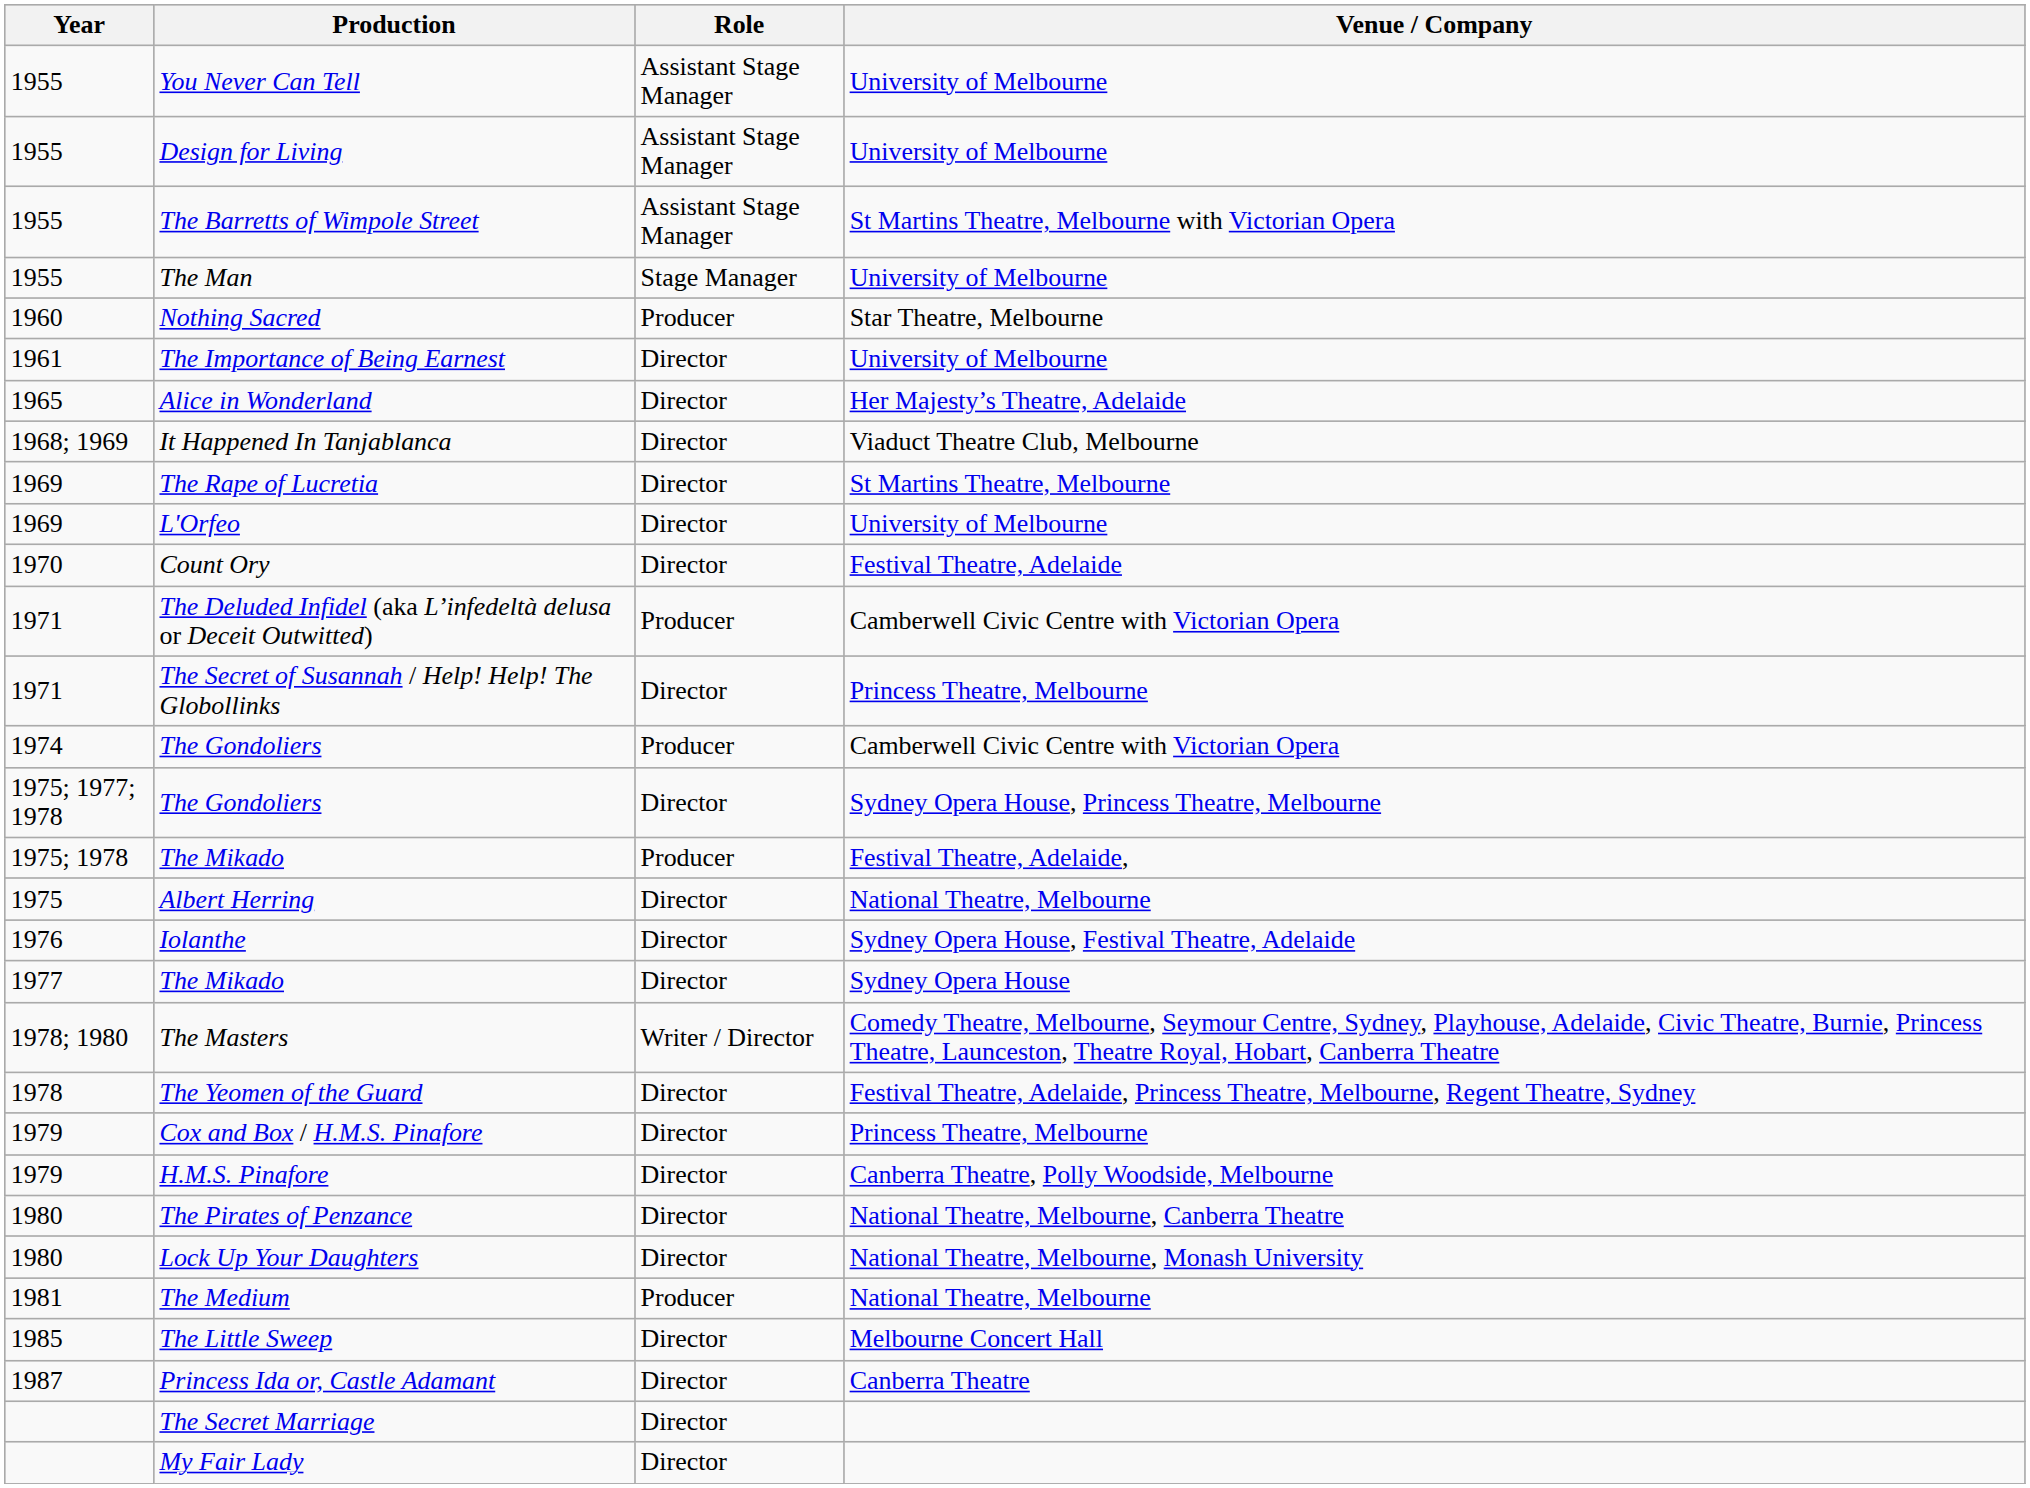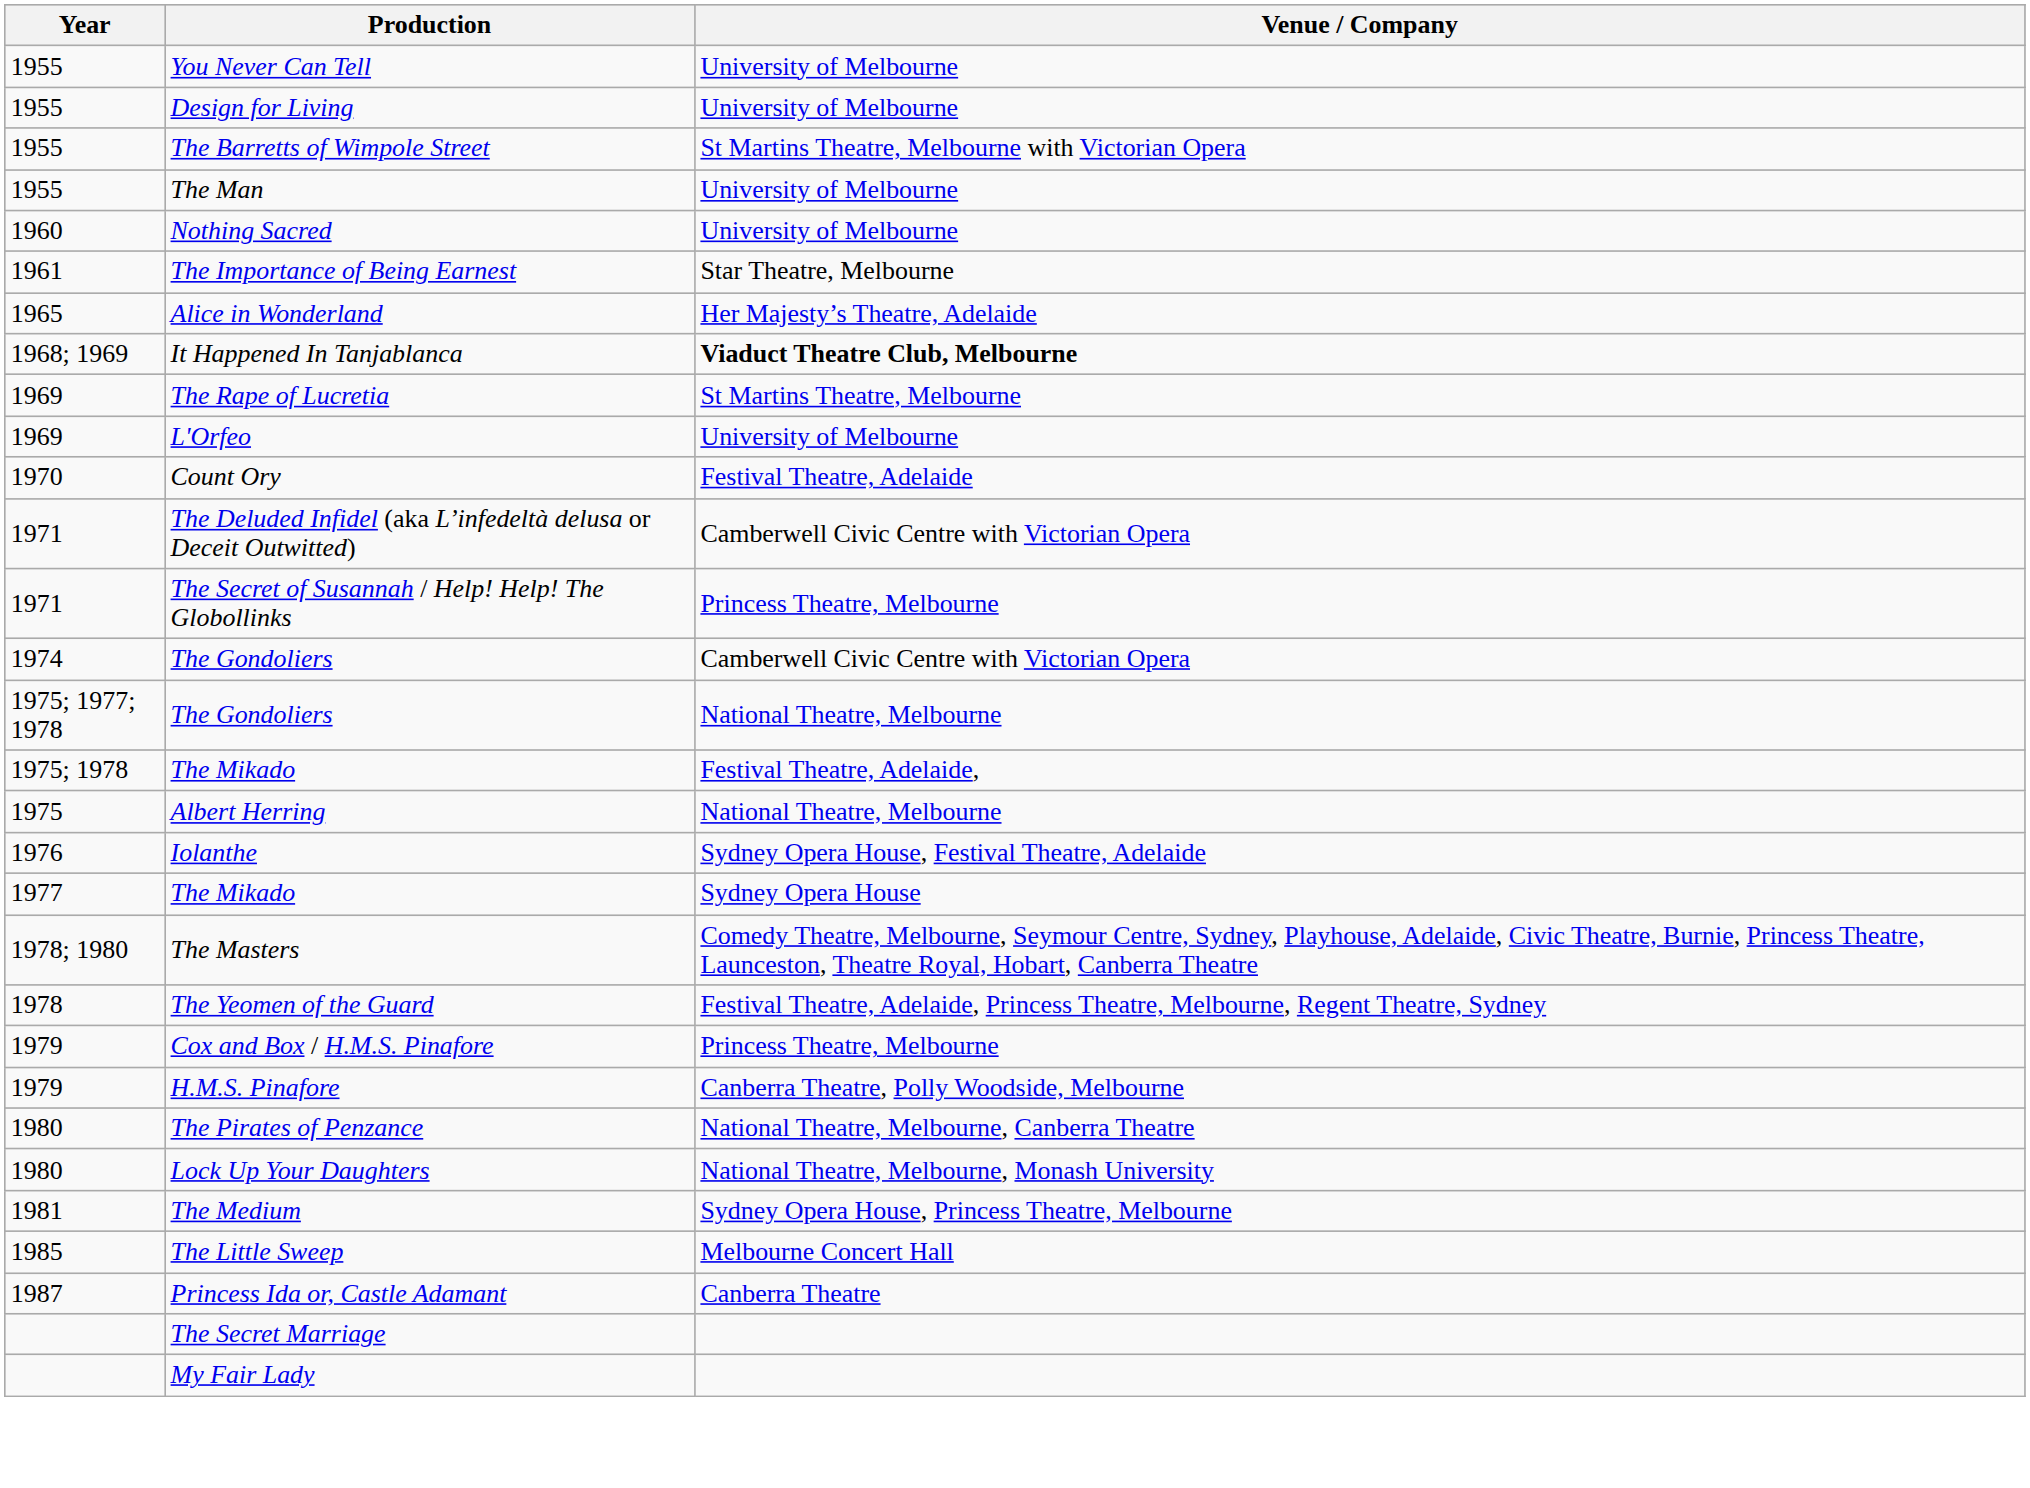- column: Role | Assistant Stage Manager | Assistant Stage Manager | Assistant Stage Manager | Stage Manager | Producer | Director | Director | Director | Director | Director | Director | Producer | Director | Producer | Director | Producer | Director | Director | Director | Writer / Director | Director | Director | Director | Director | Director | Producer | Director | Director | Director | Director
Nothing Sacred | Venue / Company: Star Theatre, Melbourne -> University of Melbourne
The Importance of Being Earnest | Venue / Company: University of Melbourne -> Star Theatre, Melbourne
It Happened In Tanjablanca | Venue / Company: normal -> bold
1975; 1977; 1978 / The Gondoliers | Venue / Company: Sydney Opera House, Princess Theatre, Melbourne -> National Theatre, Melbourne
The Medium | Venue / Company: National Theatre, Melbourne -> Sydney Opera House, Princess Theatre, Melbourne
